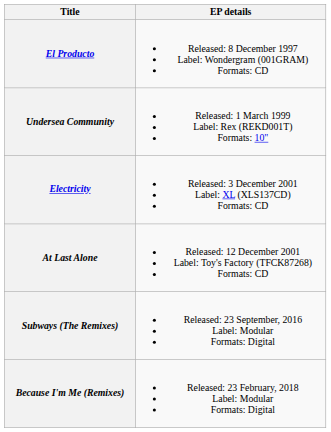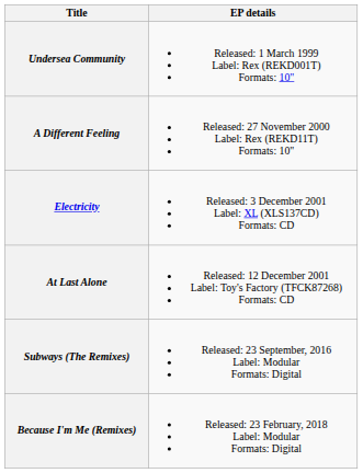- row: El Producto | Released: 8 December 1997 Label: Wondergram (001GRAM) Formats: CD
+ row: A Different Feeling | Released: 27 November 2000 Label: Rex (REKD11T) Formats: 10"
